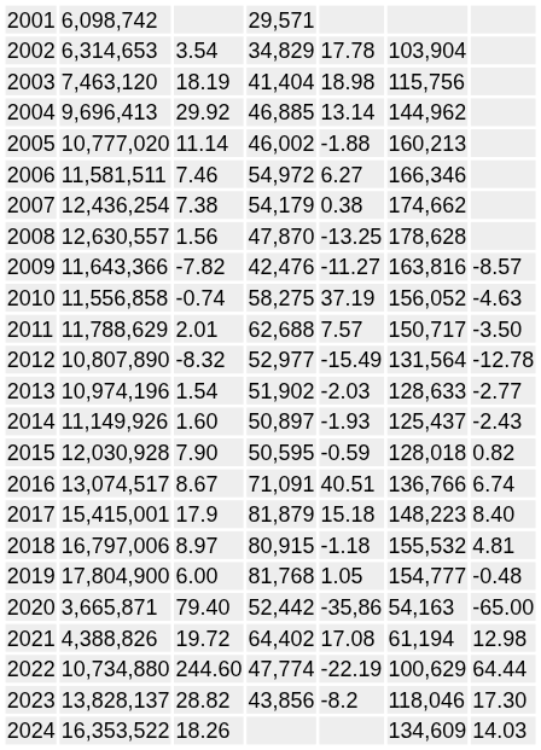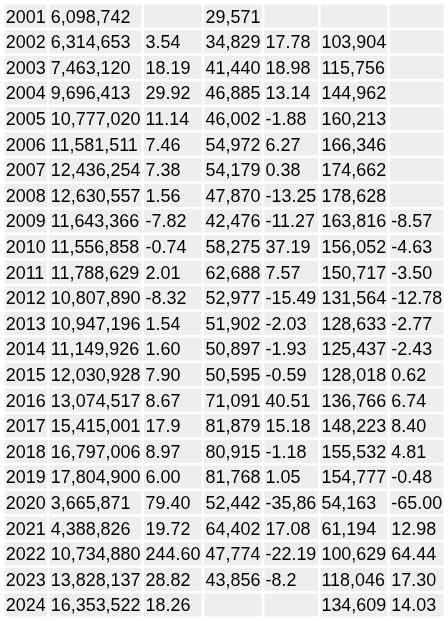2003 | column 4: 41,404 -> 41,440
2013 | column 2: 10,974,196 -> 10,947,196
2015 | column 7: 0.82 -> 0.62
